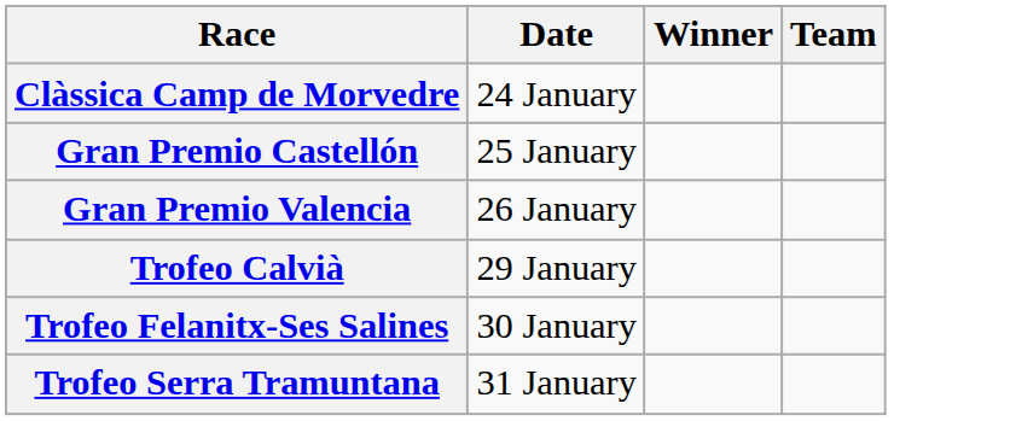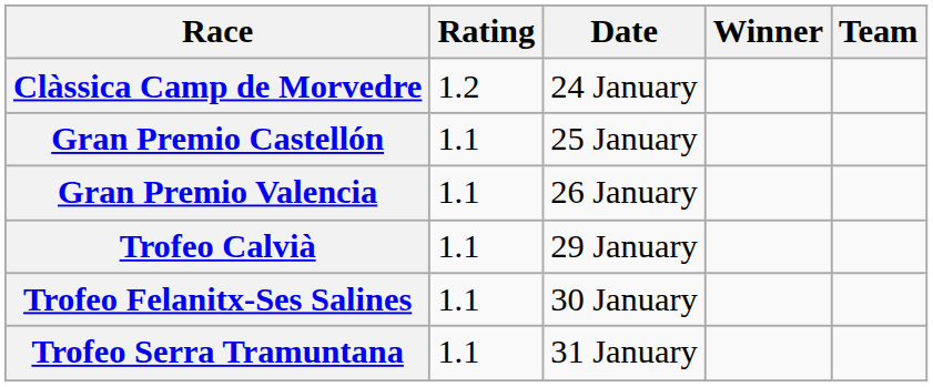+ column: Rating | 1.2 | 1.1 | 1.1 | 1.1 | 1.1 | 1.1
